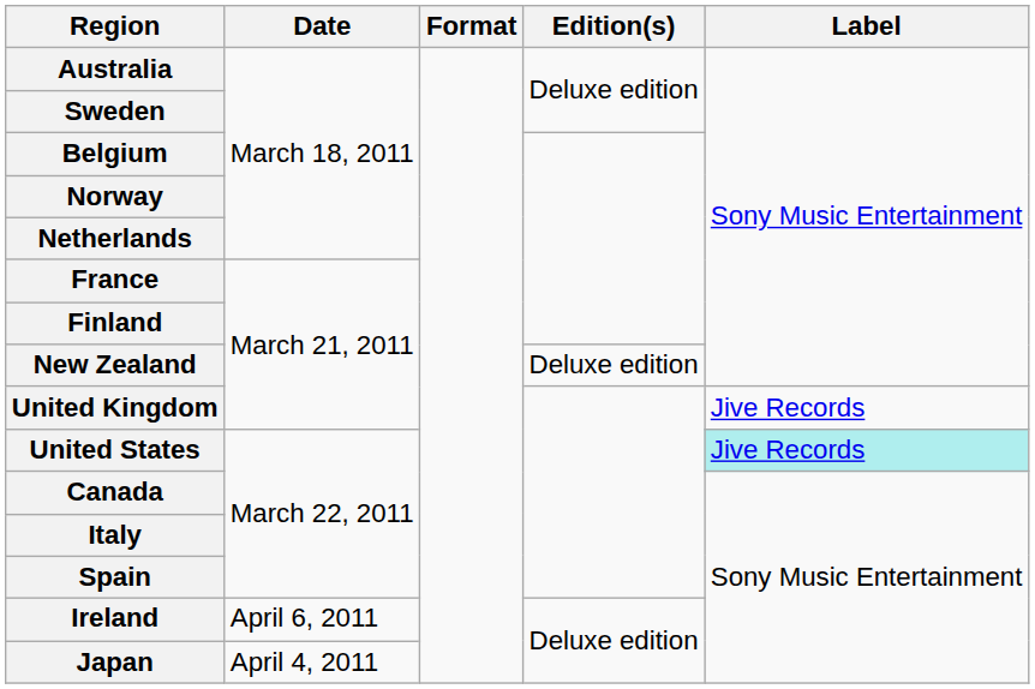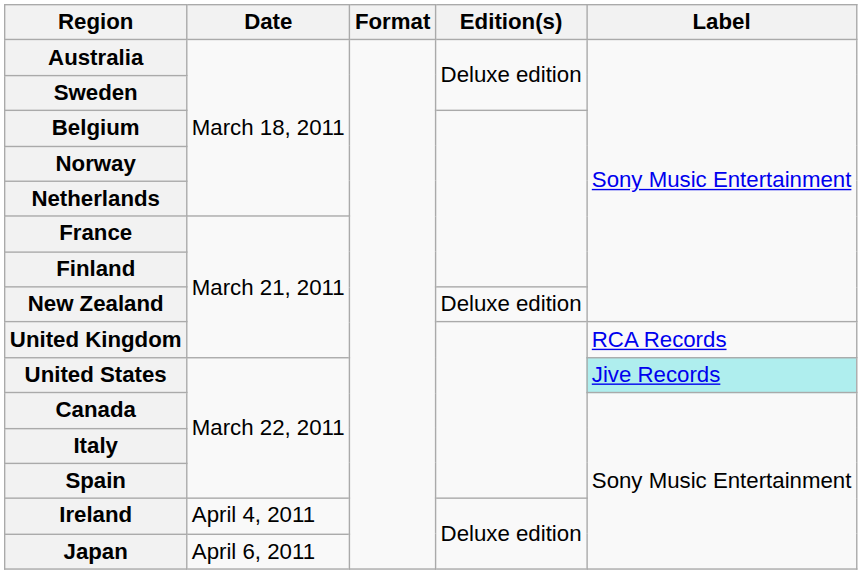United Kingdom | Label: Jive Records -> RCA Records
Ireland | Date: April 6, 2011 -> April 4, 2011
Japan | Date: April 4, 2011 -> April 6, 2011
